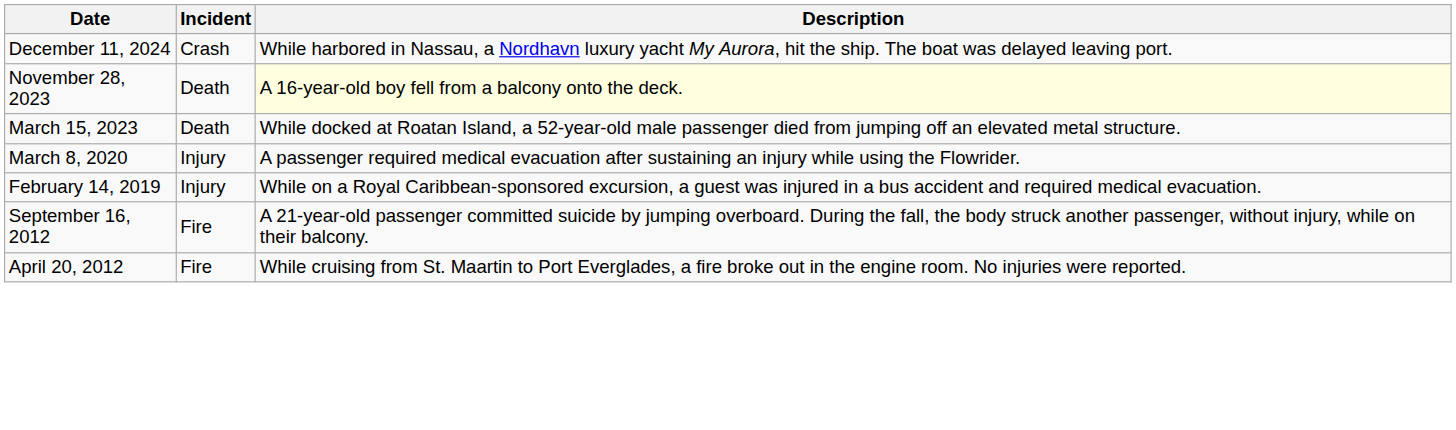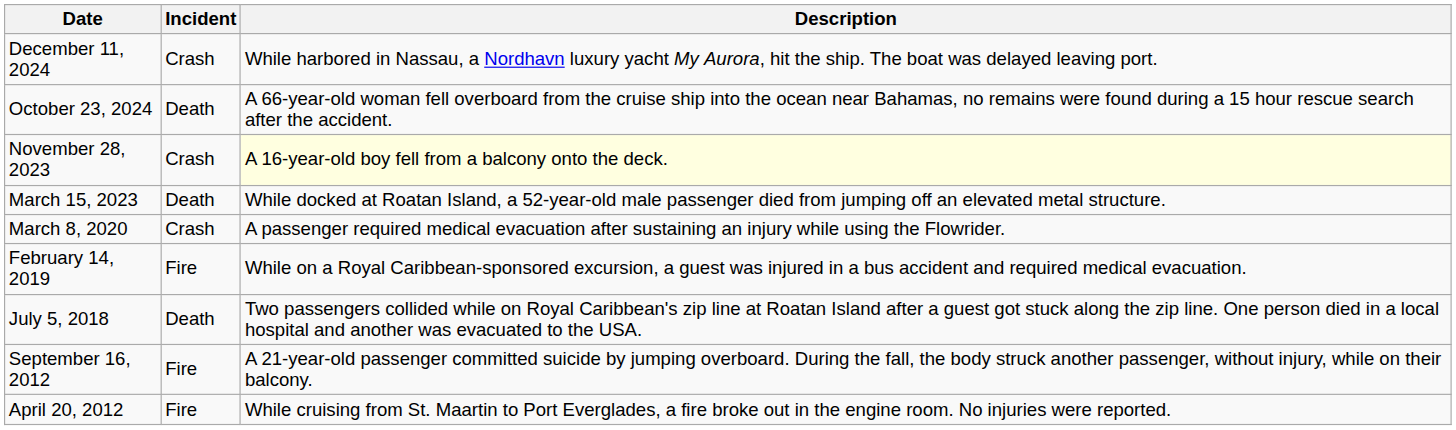+ row: October 23, 2024 | Death | A 66-year-old woman fell overboard from the cruise ship into the ocean near Bahamas, no remains were found during a 15 hour rescue search after the accident.
November 28, 2023 | Incident: Death -> Crash
March 8, 2020 | Incident: Injury -> Crash
February 14, 2019 | Incident: Injury -> Fire
+ row: July 5, 2018 | Death | Two passengers collided while on Royal Caribbean's zip line at Roatan Island after a guest got stuck along the zip line. One person died in a local hospital and another was evacuated to the USA.
